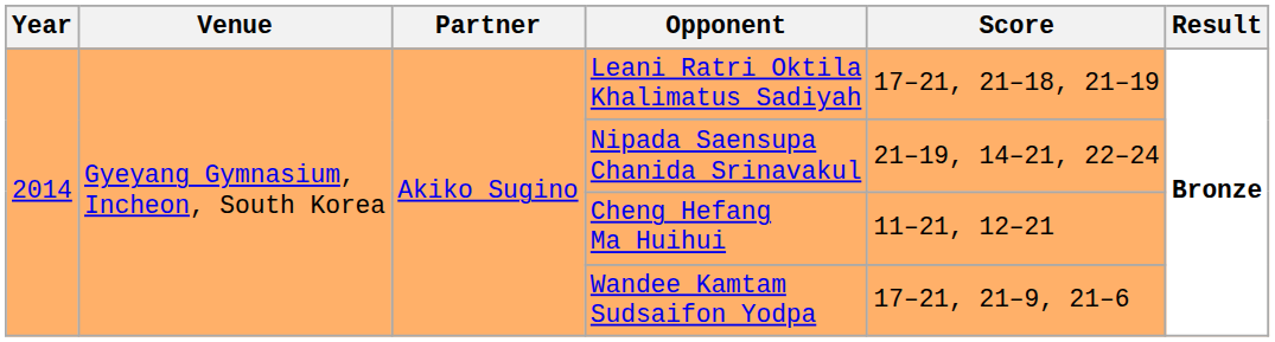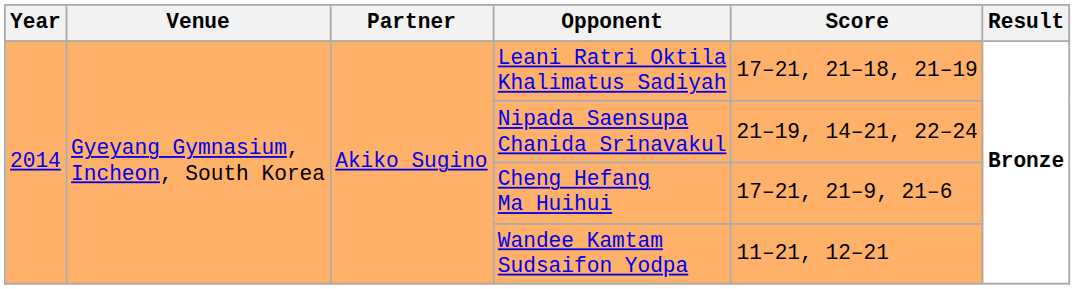Cheng Hefang Ma Huihui | Score: 11–21, 12–21 -> 17–21, 21–9, 21–6
Wandee Kamtam Sudsaifon Yodpa | Score: 17–21, 21–9, 21–6 -> 11–21, 12–21
